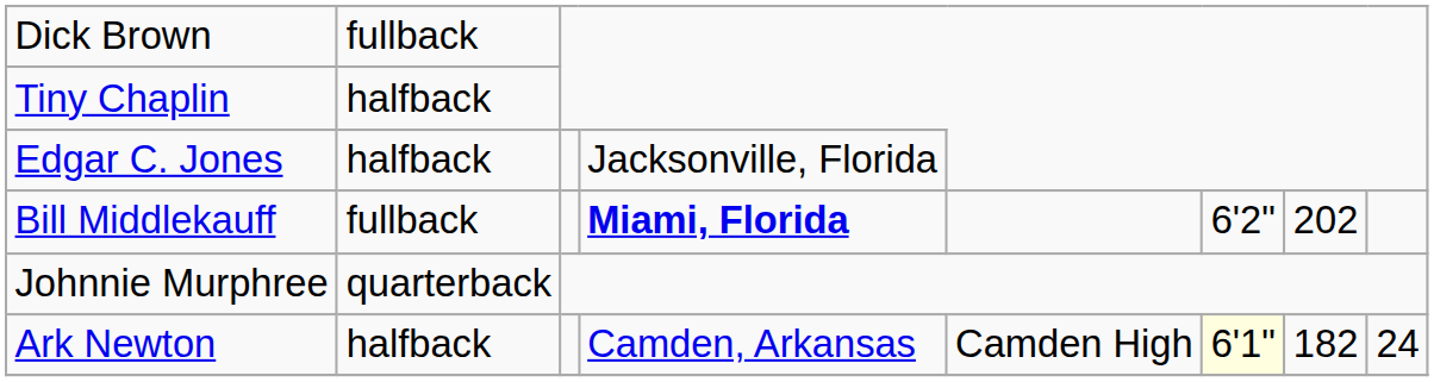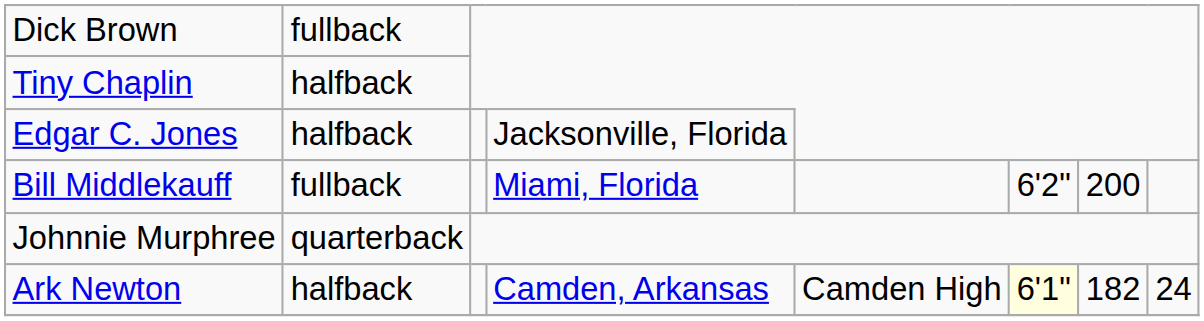Bill Middlekauff | column 4: bold -> normal
Bill Middlekauff | column 7: 202 -> 200
